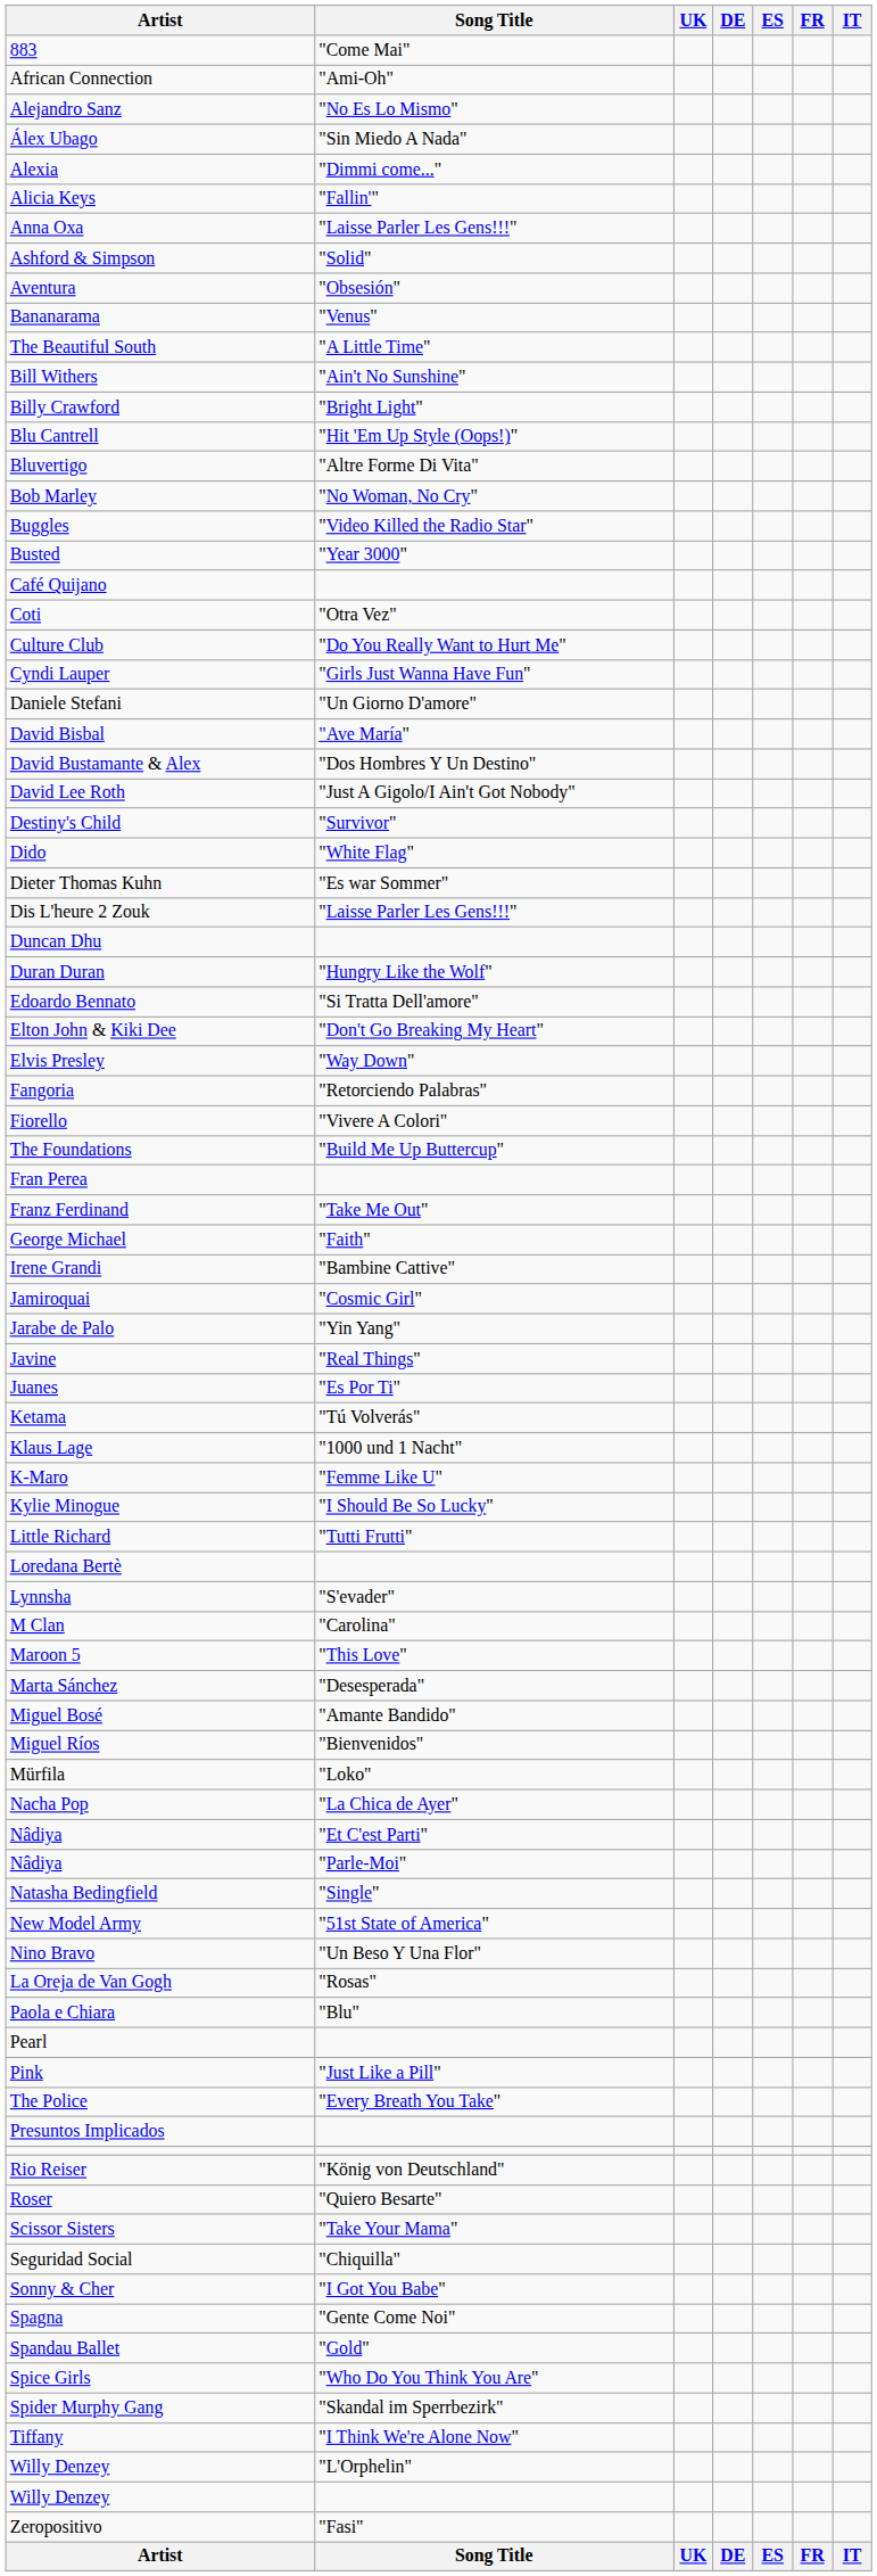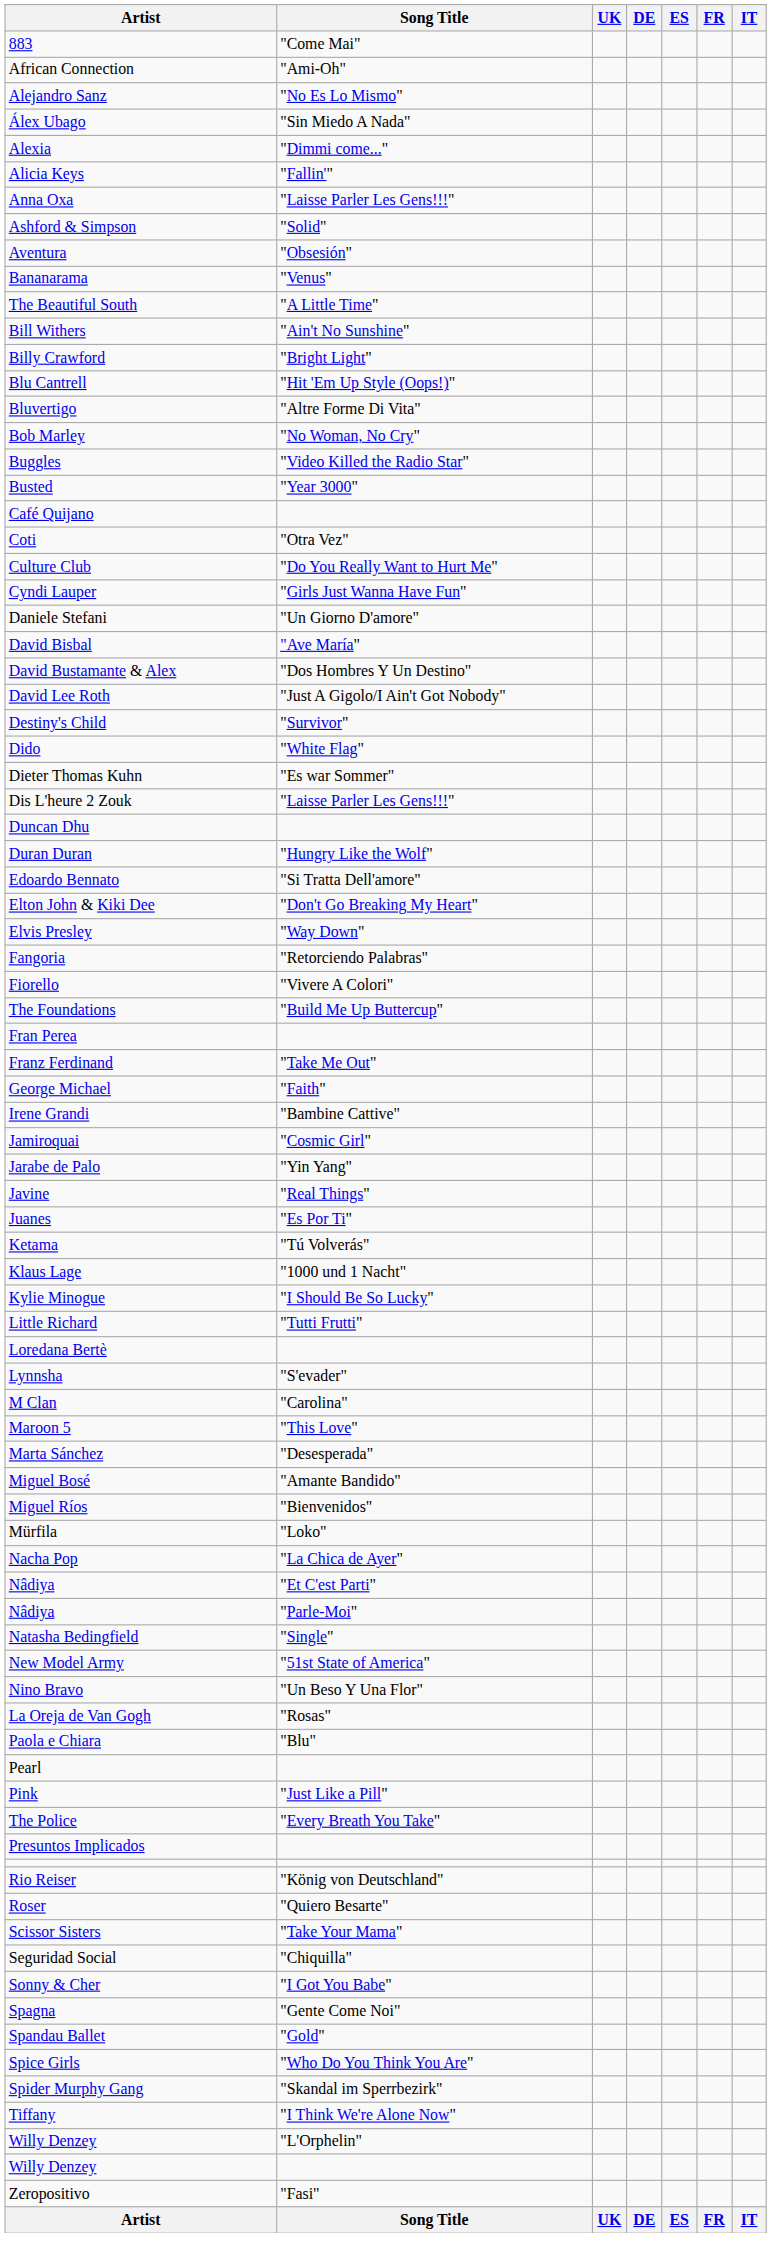- row: K-Maro | "Femme Like U"
